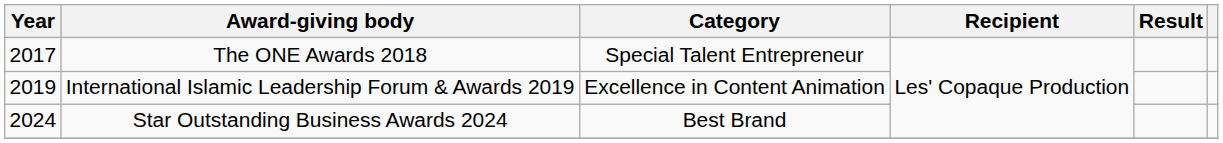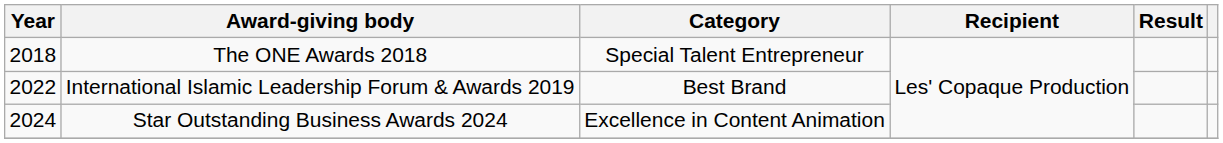The ONE Awards 2018 | Year: 2017 -> 2018
International Islamic Leadership Forum & Awards 2019 | Year: 2019 -> 2022
International Islamic Leadership Forum & Awards 2019 | Category: Excellence in Content Animation -> Best Brand
Star Outstanding Business Awards 2024 | Category: Best Brand -> Excellence in Content Animation
